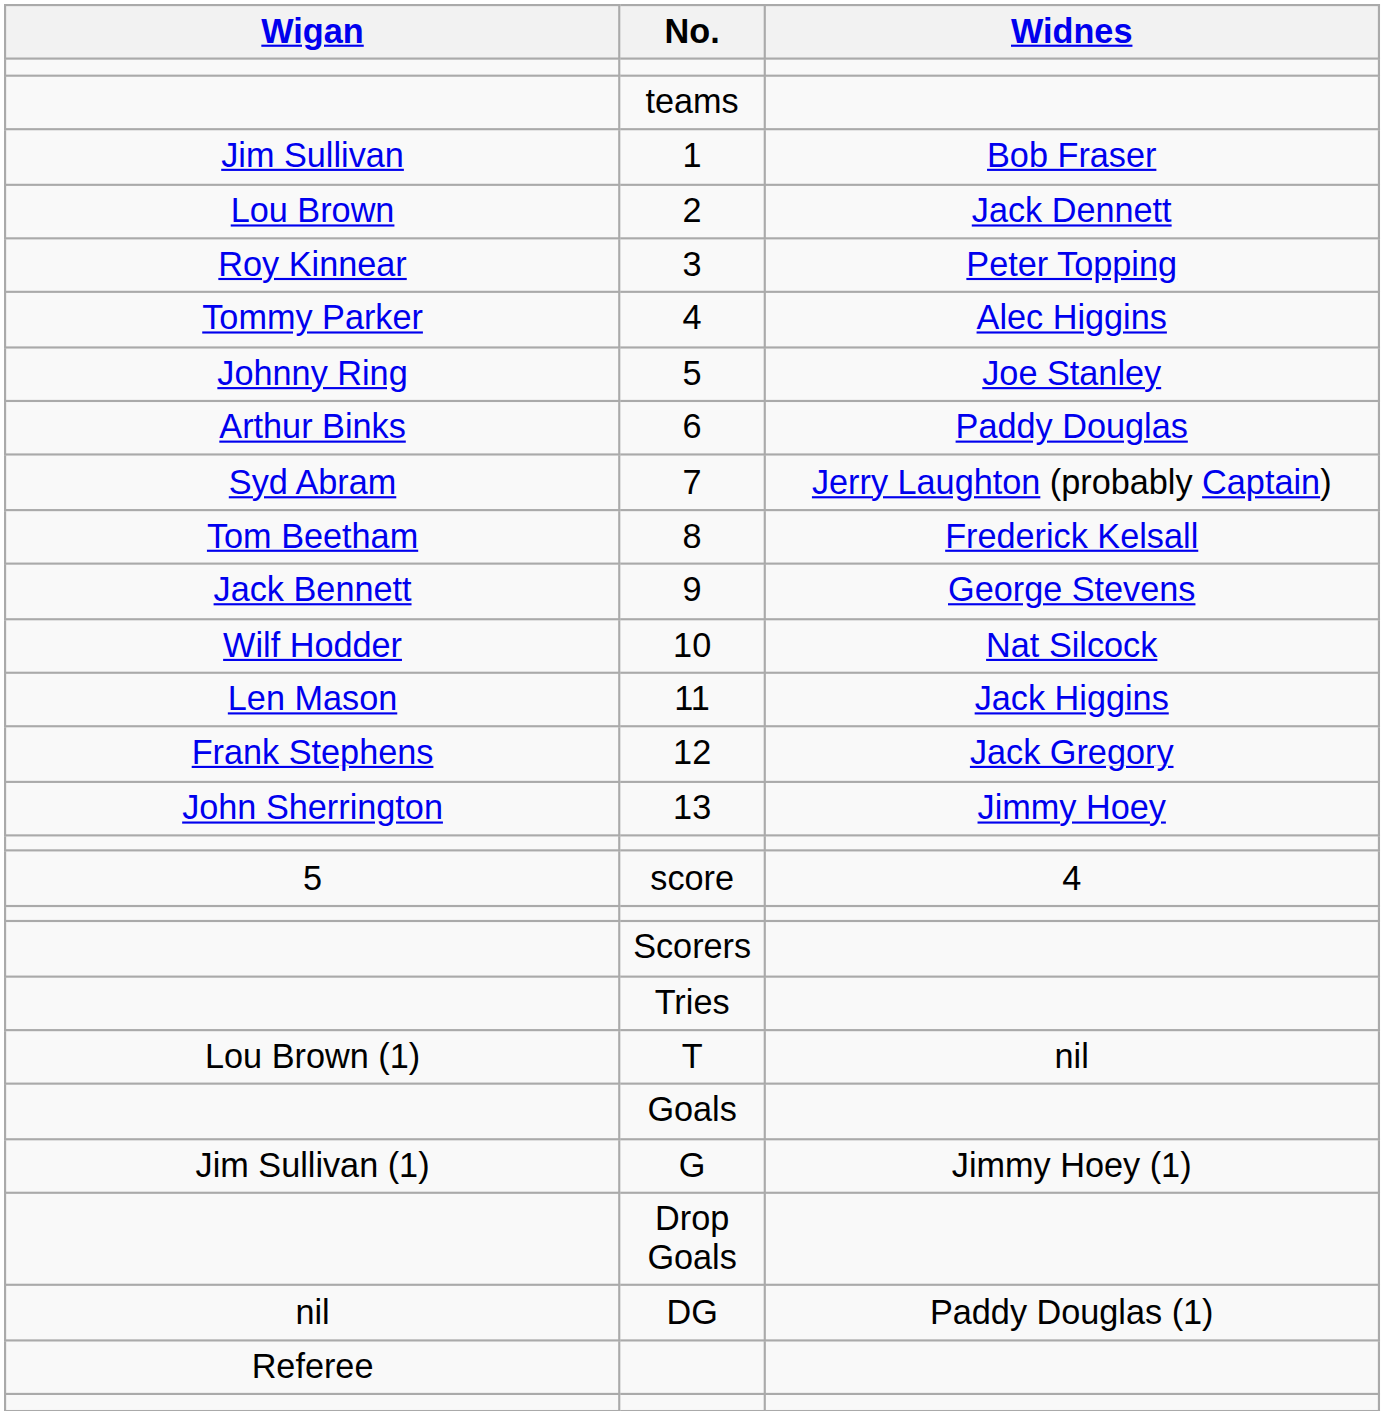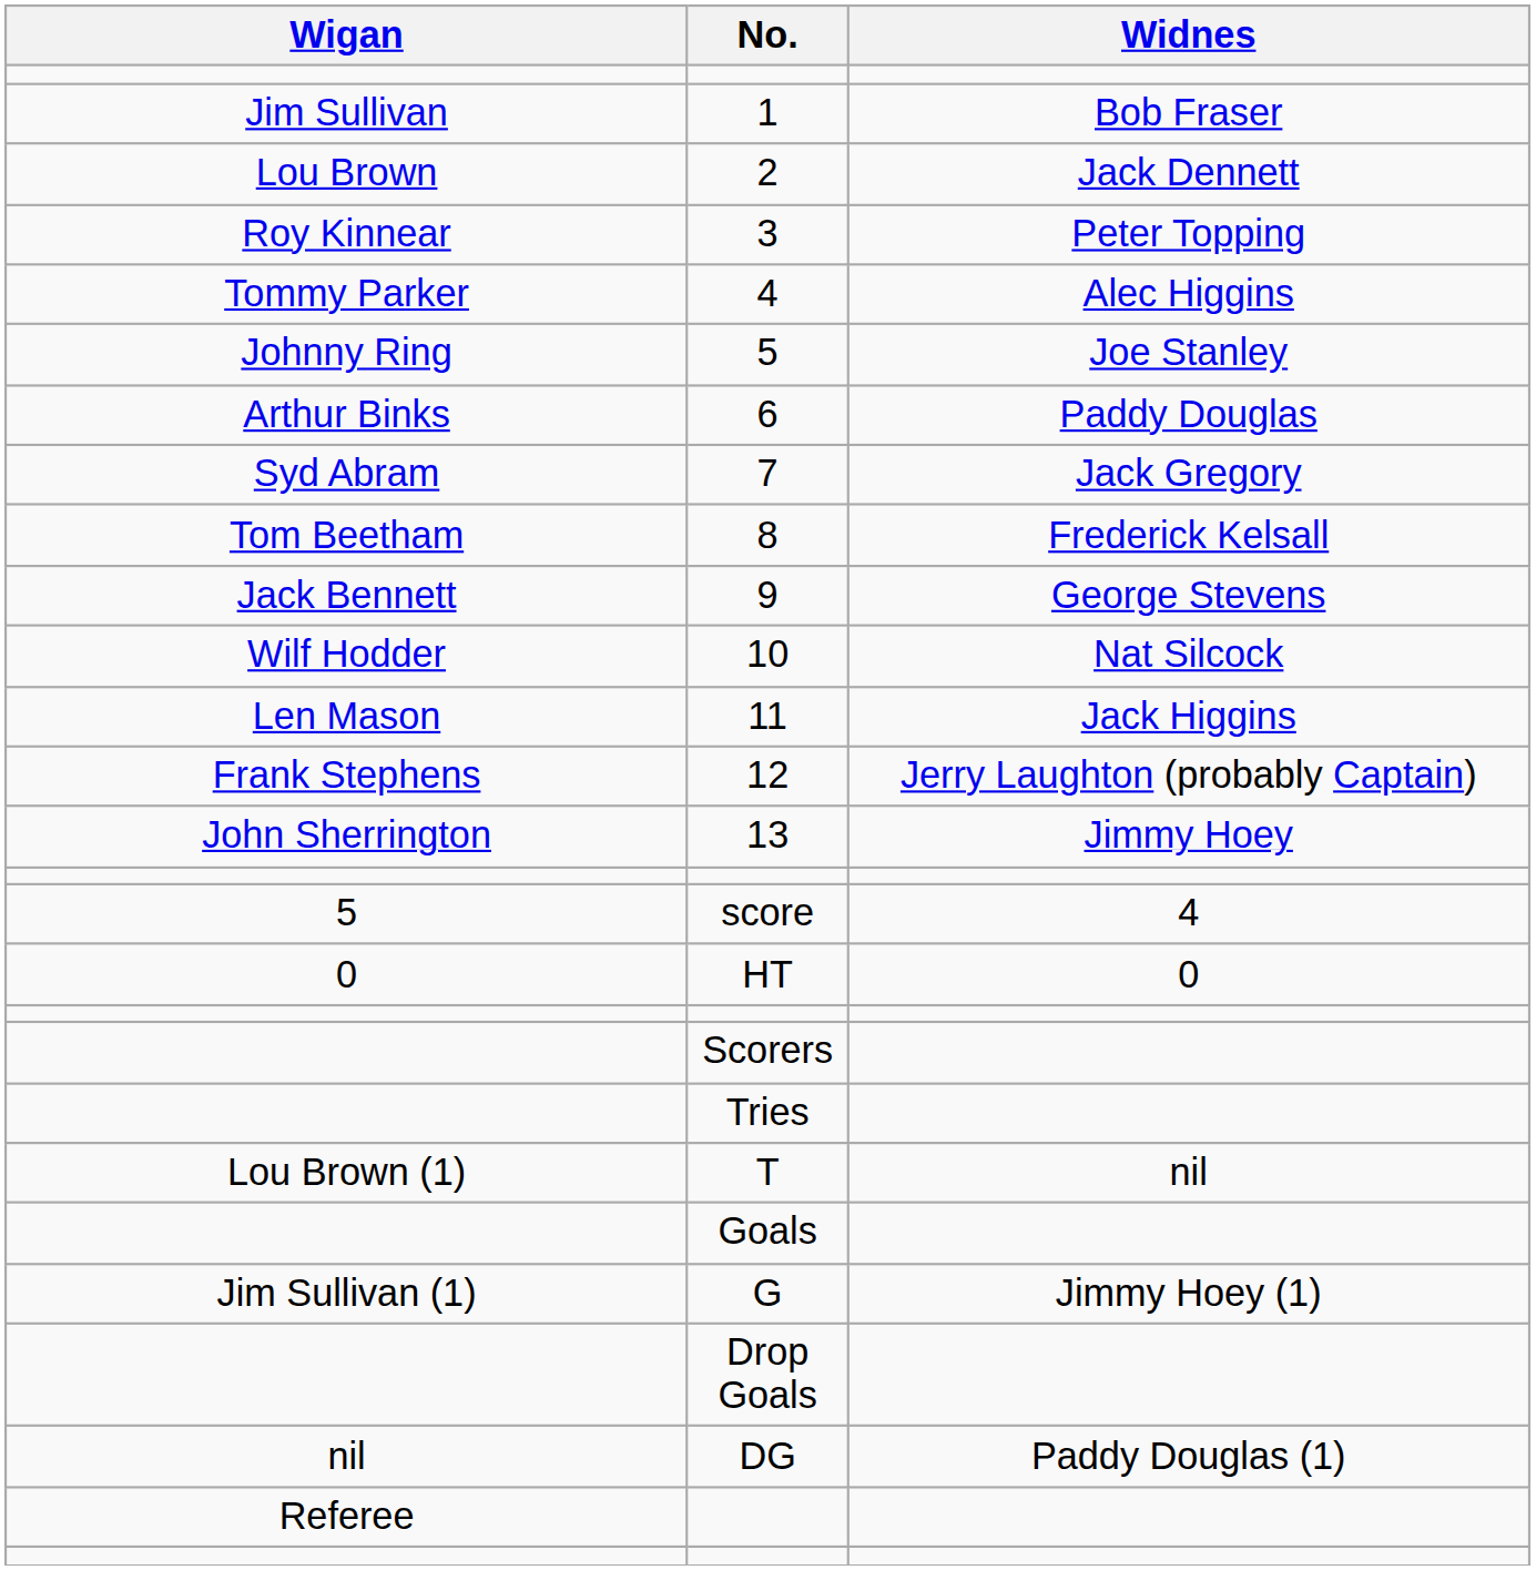- row: teams
7 | Widnes: Jerry Laughton (probably Captain) -> Jack Gregory
12 | Widnes: Jack Gregory -> Jerry Laughton (probably Captain)
+ row: 0 | HT | 0
